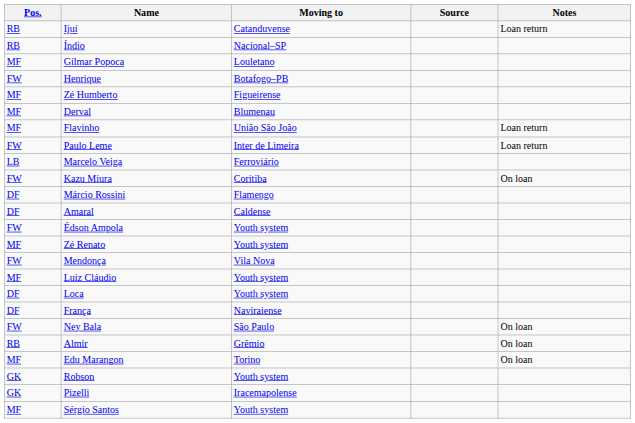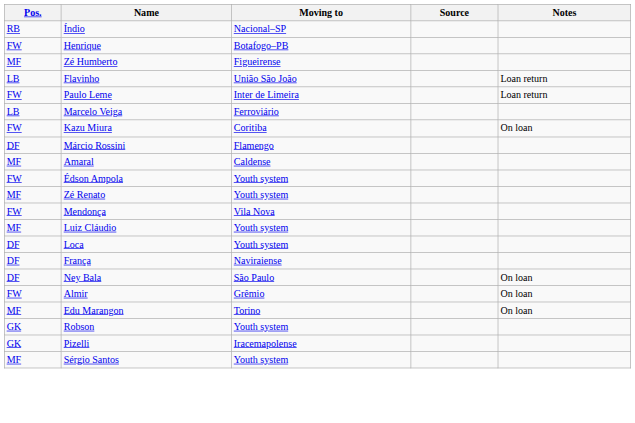- row: RB | Ijuí | Catanduvense | Loan return
- row: MF | Gilmar Popoca | Louletano
- row: MF | Derval | Blumenau
Flavinho | Pos.: MF -> LB
Amaral | Pos.: DF -> MF
Ney Bala | Pos.: FW -> DF
Almir | Pos.: RB -> FW
